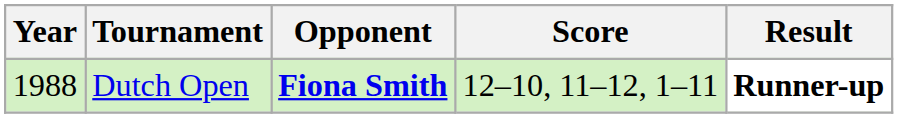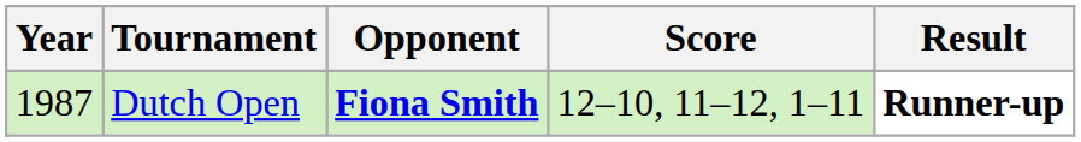Dutch Open | Year: 1988 -> 1987
